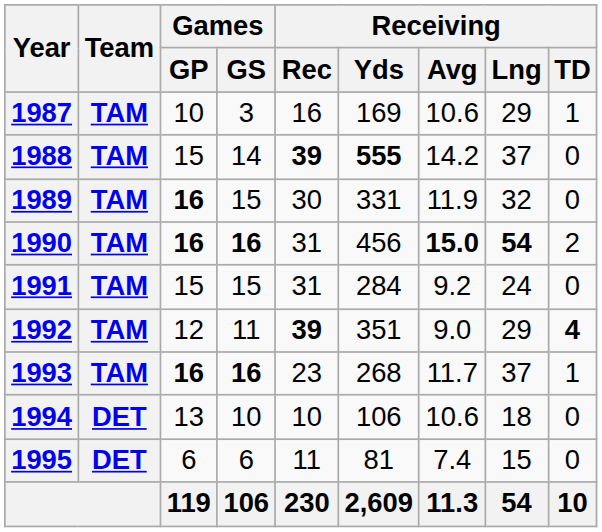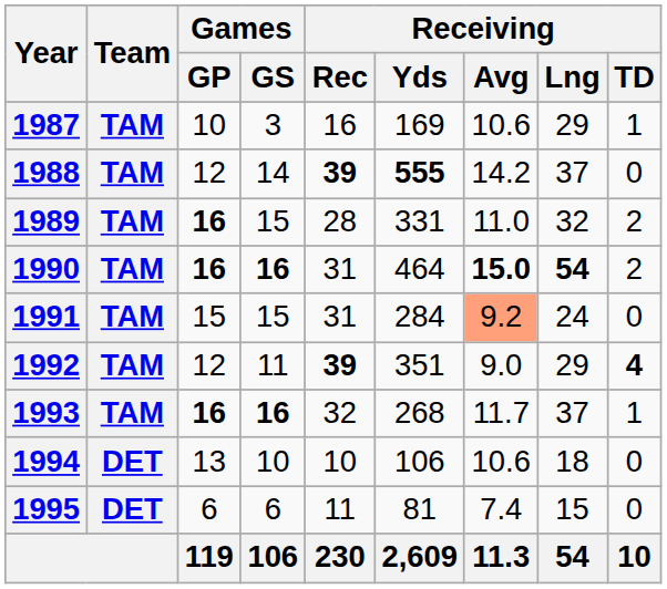1988 | Games / GP: 15 -> 12
1989 | Receiving / Rec: 30 -> 28
1989 | Receiving / Avg: 11.9 -> 11.0
1989 | Receiving / TD: 0 -> 2
1990 | Receiving / Yds: 456 -> 464
1991 | Receiving / Avg: no background -> lightsalmon background
1993 | Receiving / Rec: 23 -> 32
